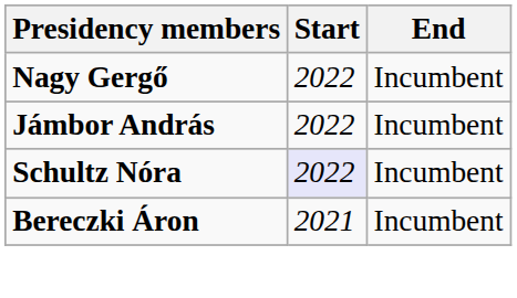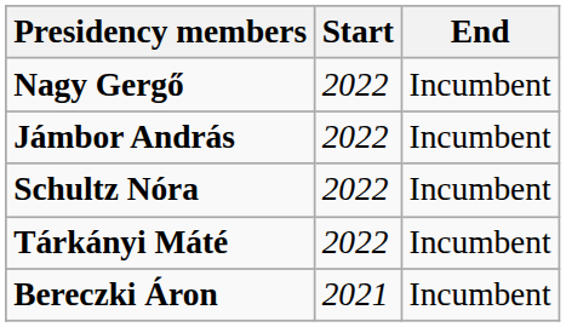Schultz Nóra | Start: lavender background -> no background
+ row: Tárkányi Máté | 2022 | Incumbent
